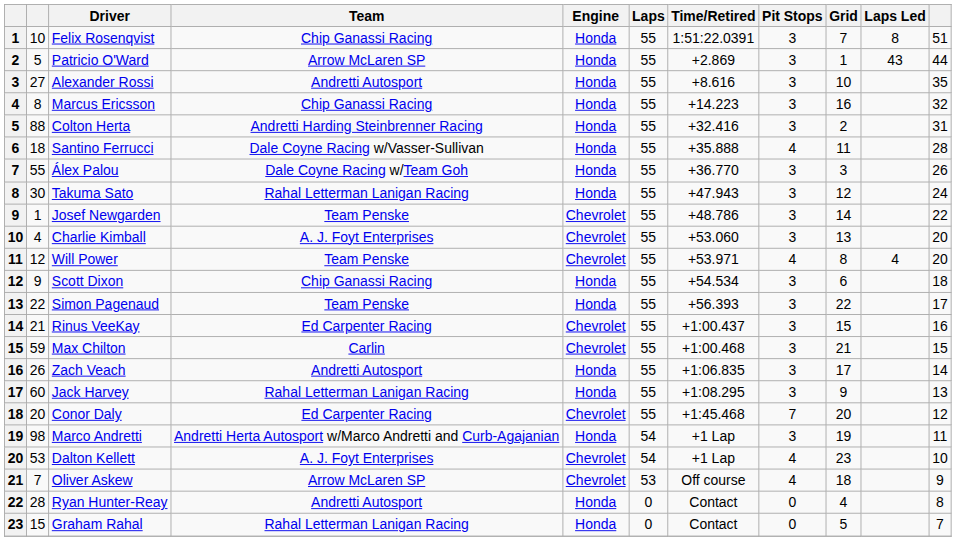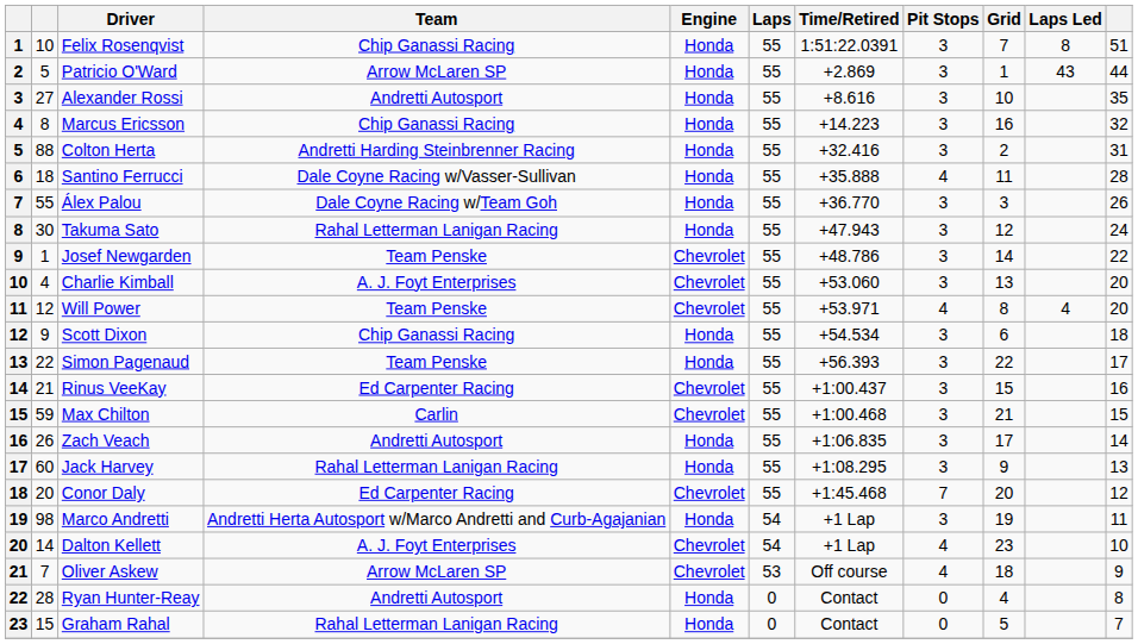Dalton Kellett | column 2: 53 -> 14
